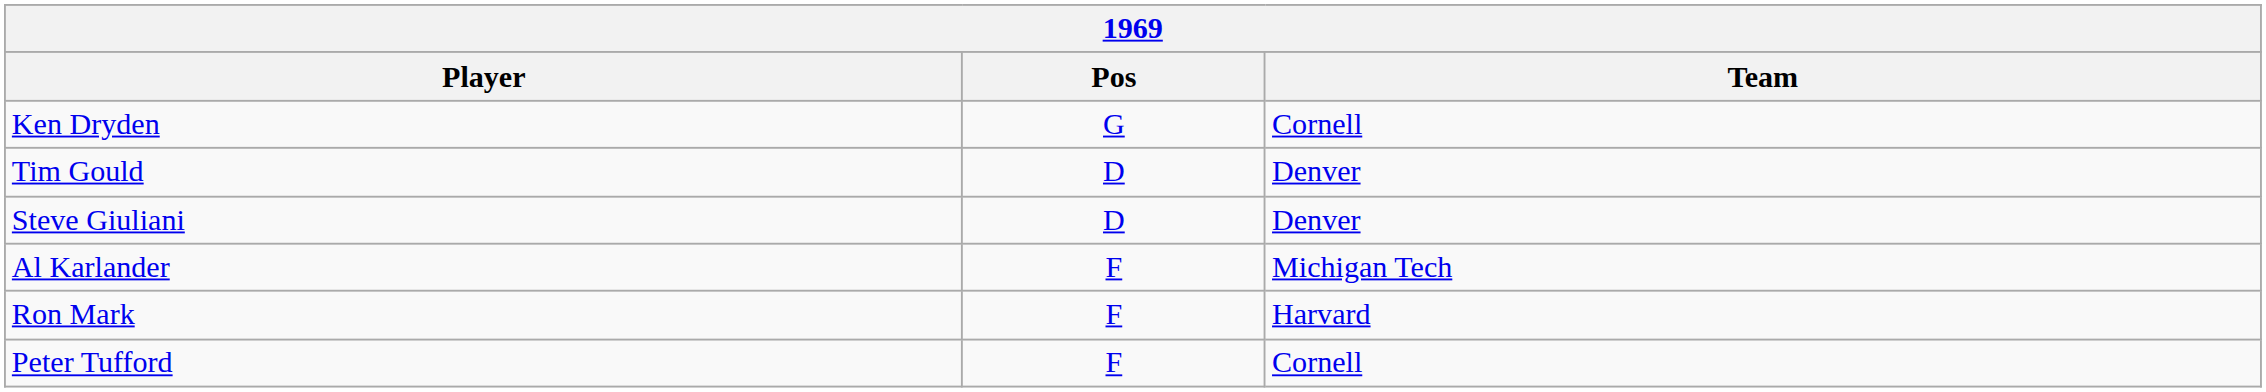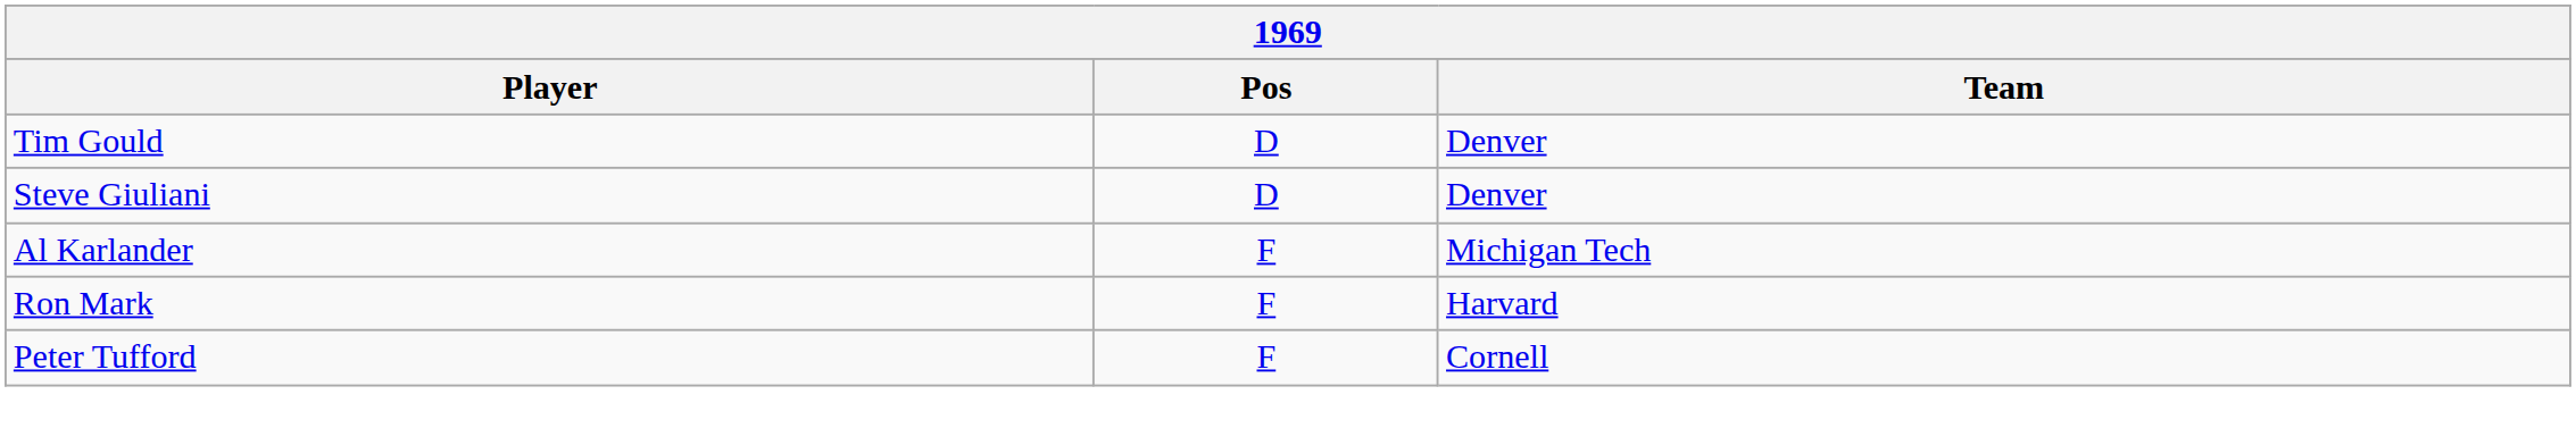- row: Ken Dryden | G | Cornell
